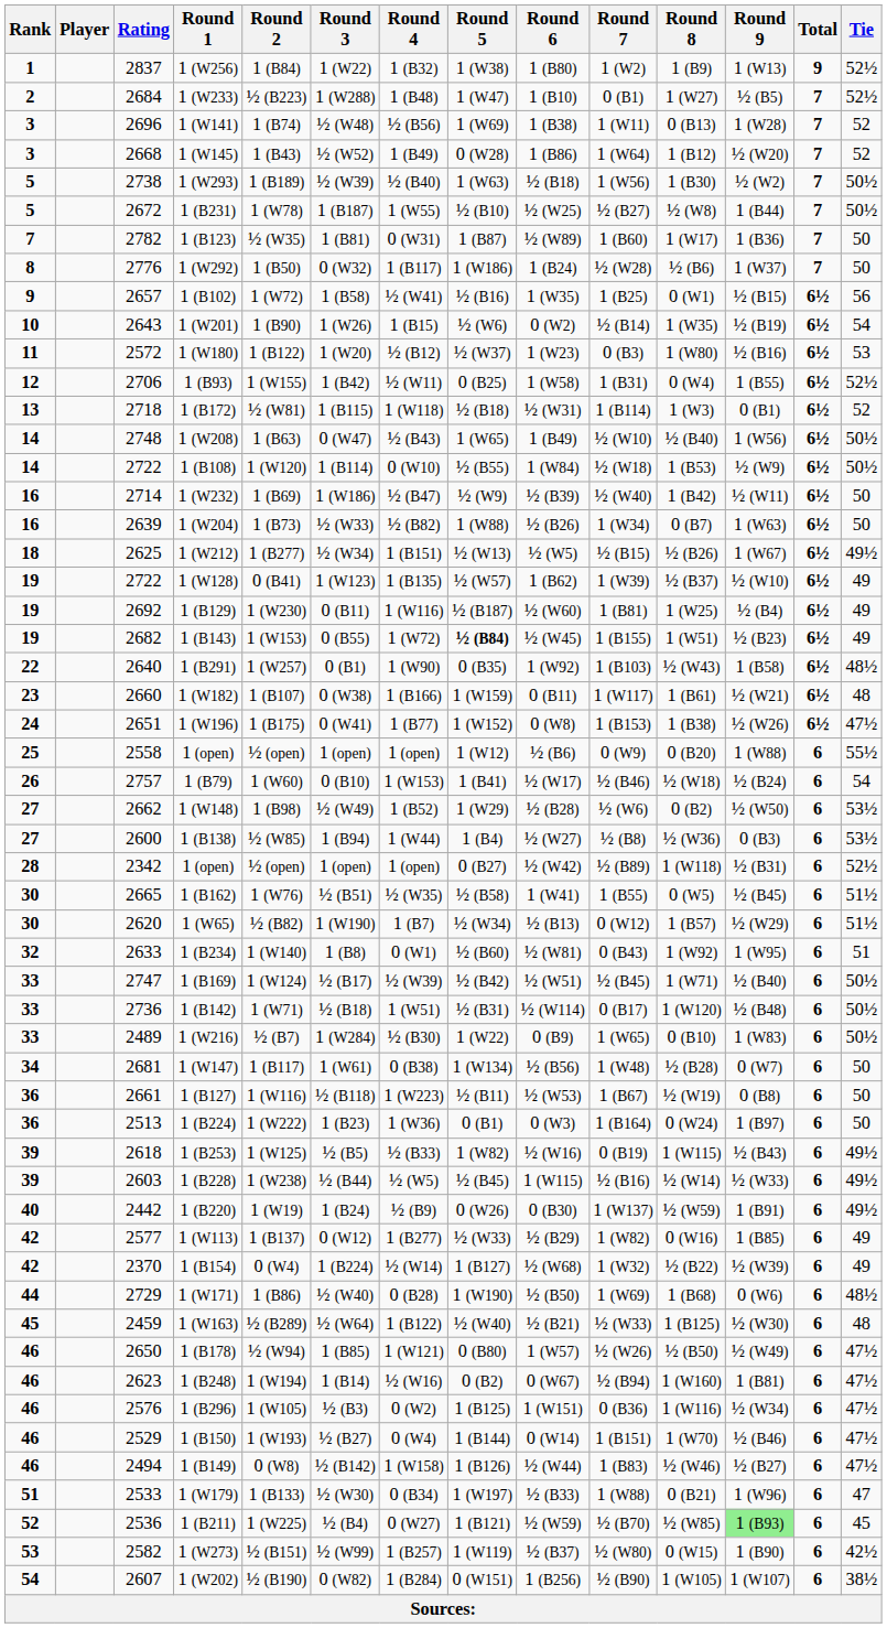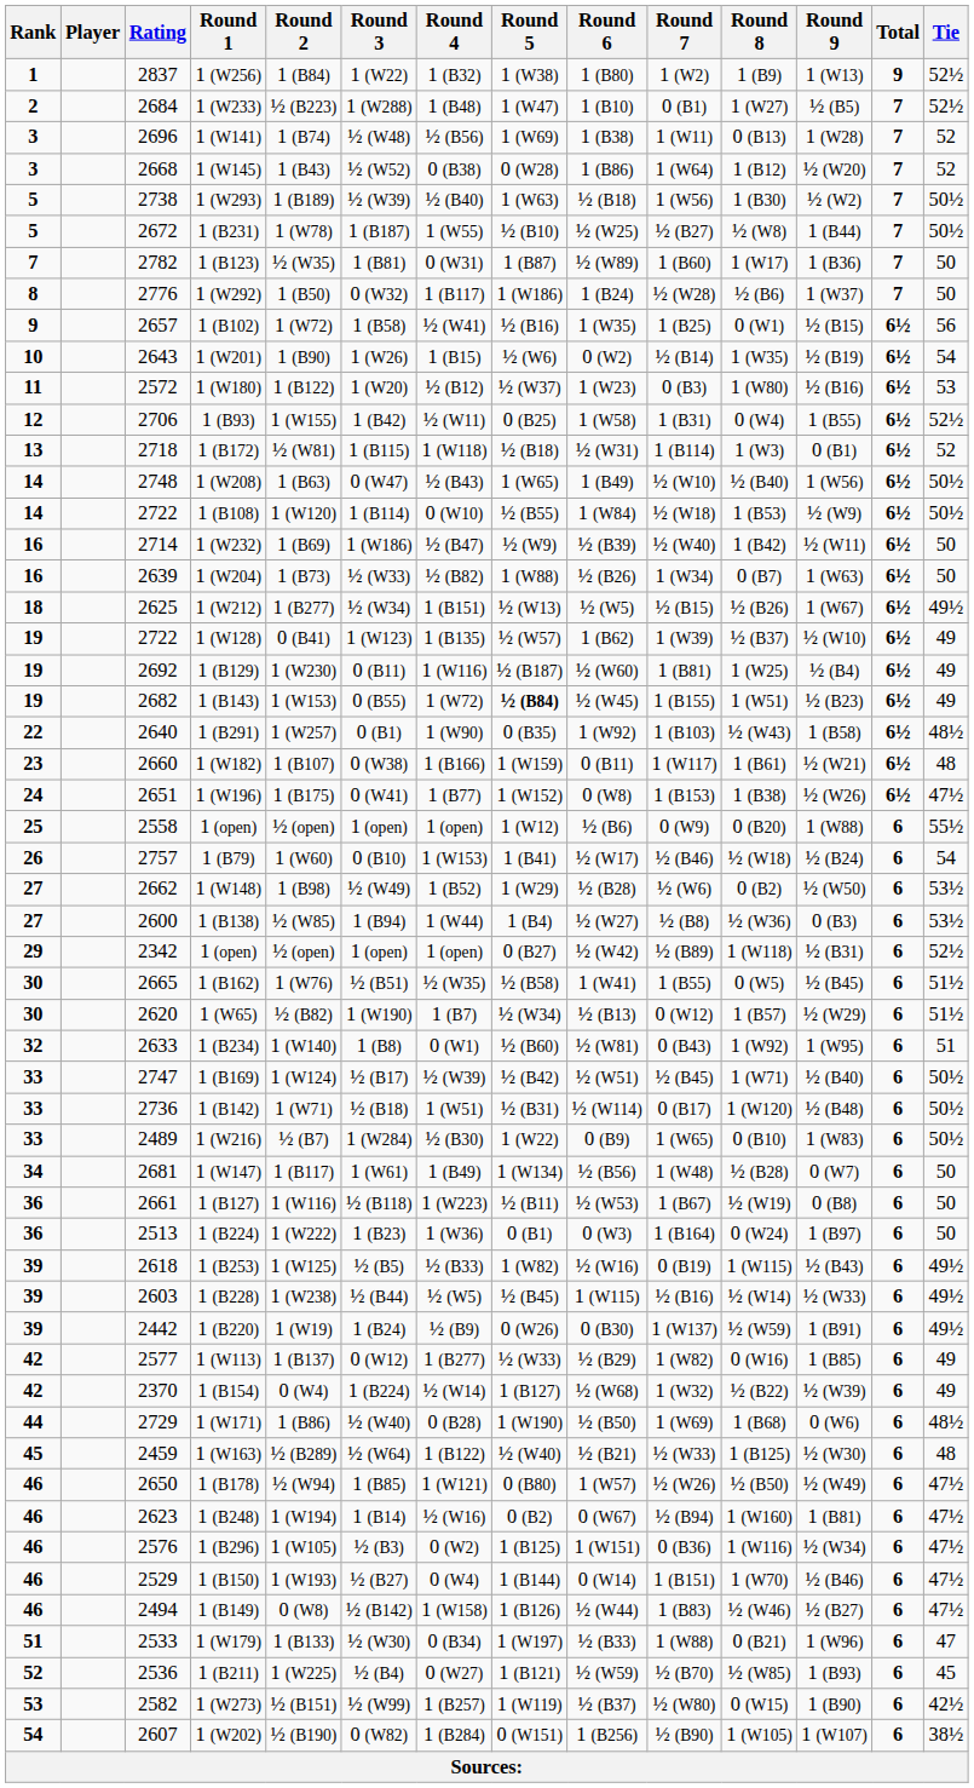2668 | Round 4: 1 (B49) -> 0 (B38)
2342 | Rank: 28 -> 29
2681 | Round 4: 0 (B38) -> 1 (B49)
2442 | Rank: 40 -> 39
2536 | Round 9: lightgreen background -> no background
